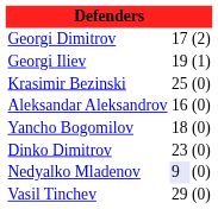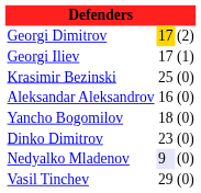Georgi Dimitrov | column 2: no background -> gold background
Georgi Iliev | column 2: 19 -> 17
